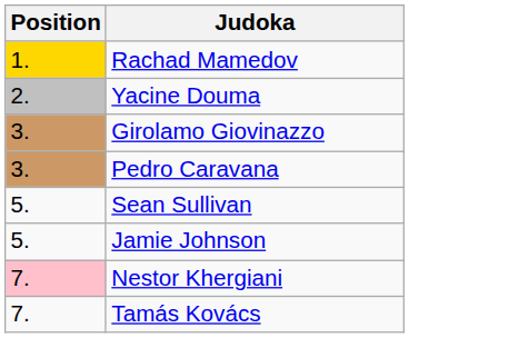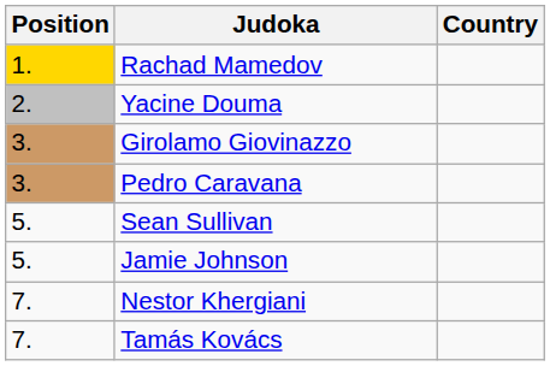+ column: Country
Nestor Khergiani | Position: pink background -> no background
